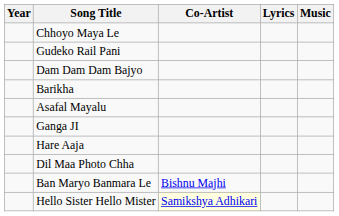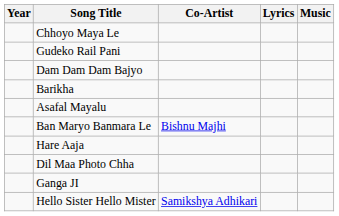rows swapped: Ganga JI <-> Ban Maryo Banmara Le
Hello Sister Hello Mister | Co-Artist: lightyellow background -> no background
